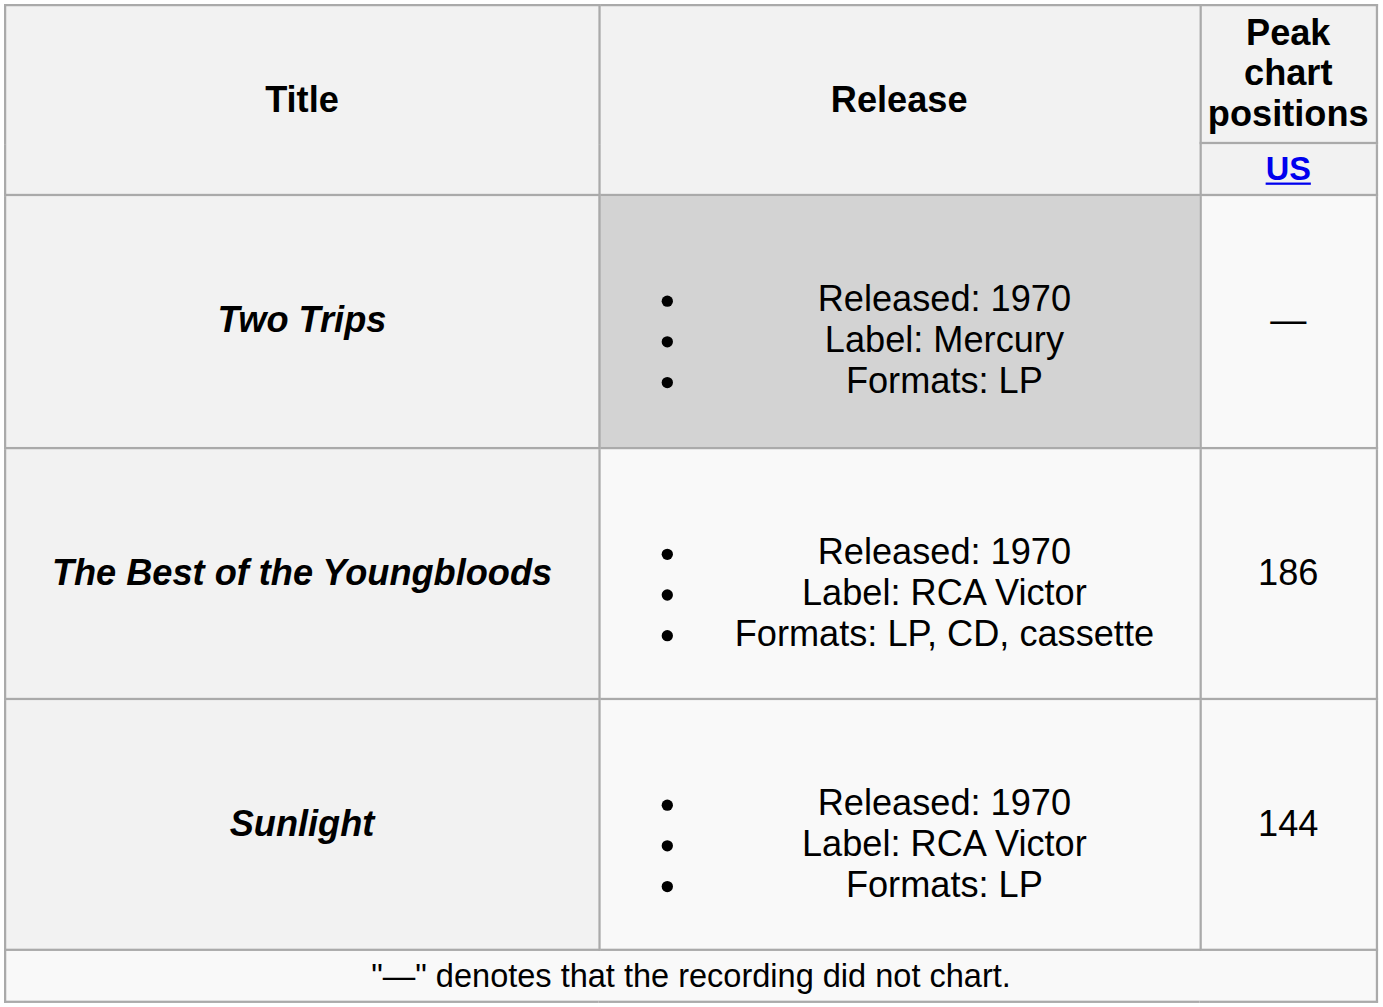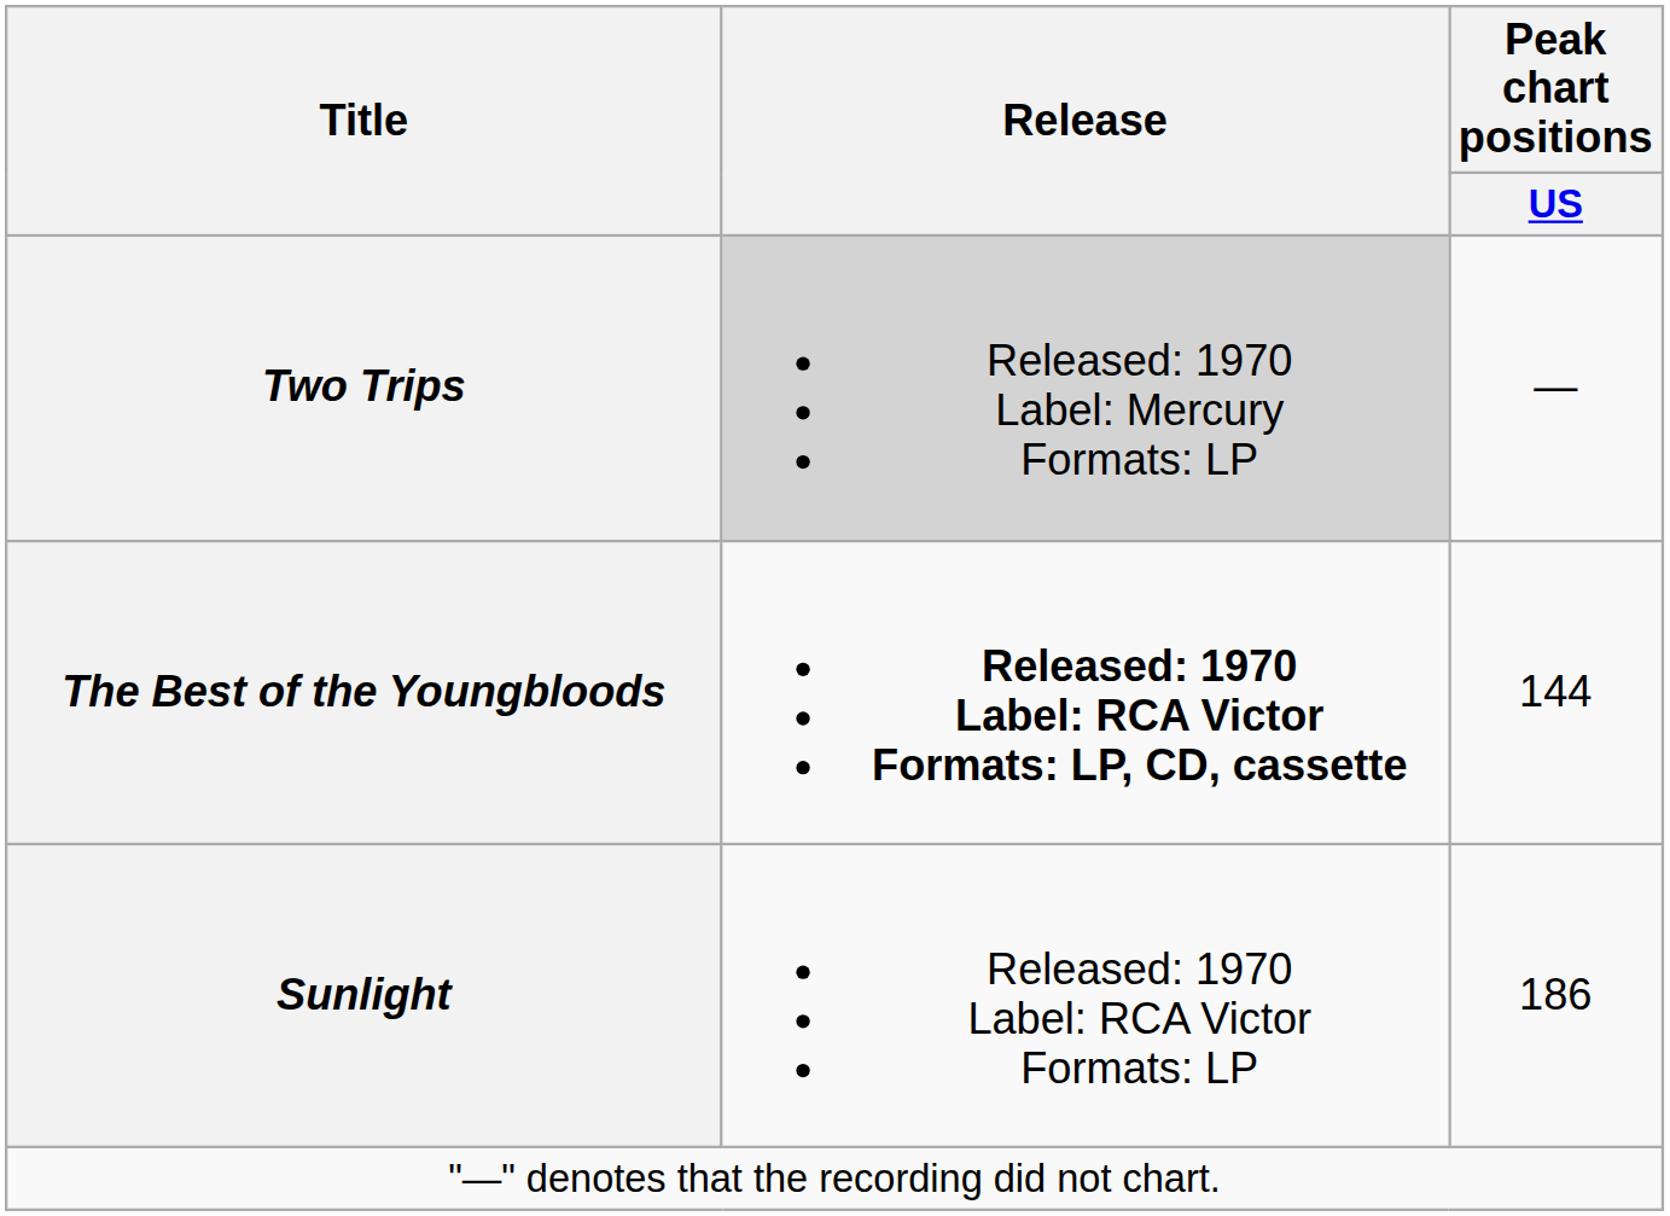The Best of the Youngbloods | Release: normal -> bold
The Best of the Youngbloods | Peak chart positions / US: 186 -> 144
Sunlight | Peak chart positions / US: 144 -> 186
